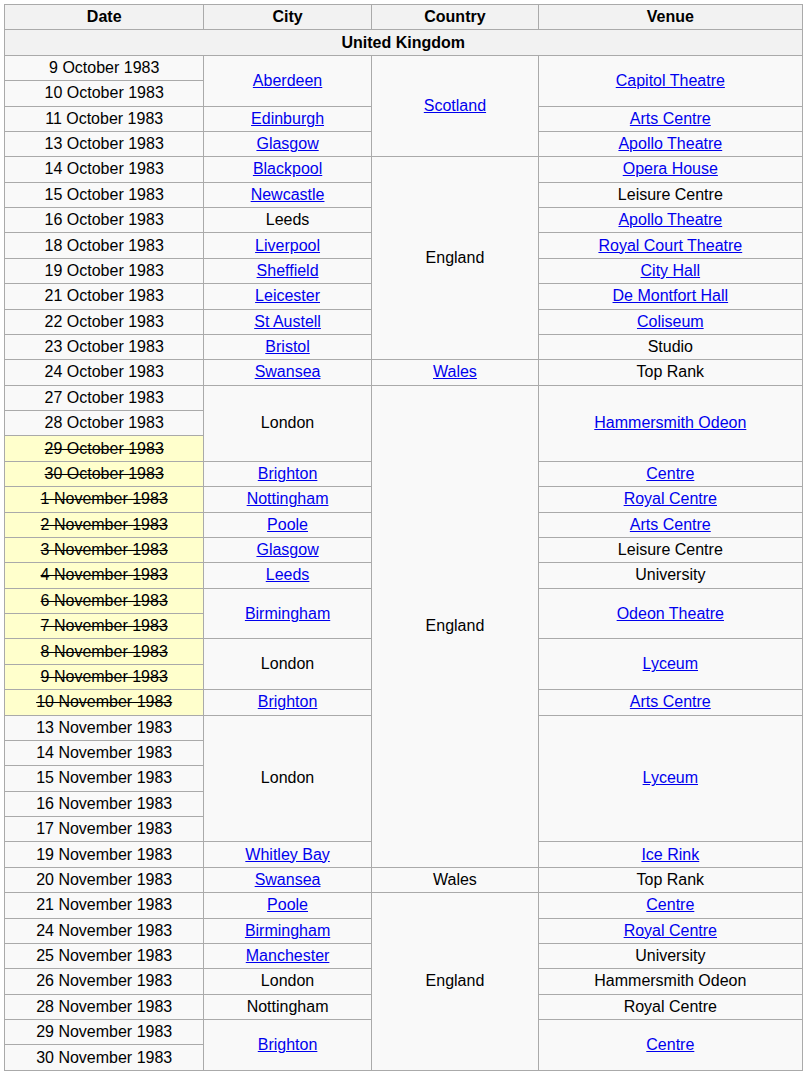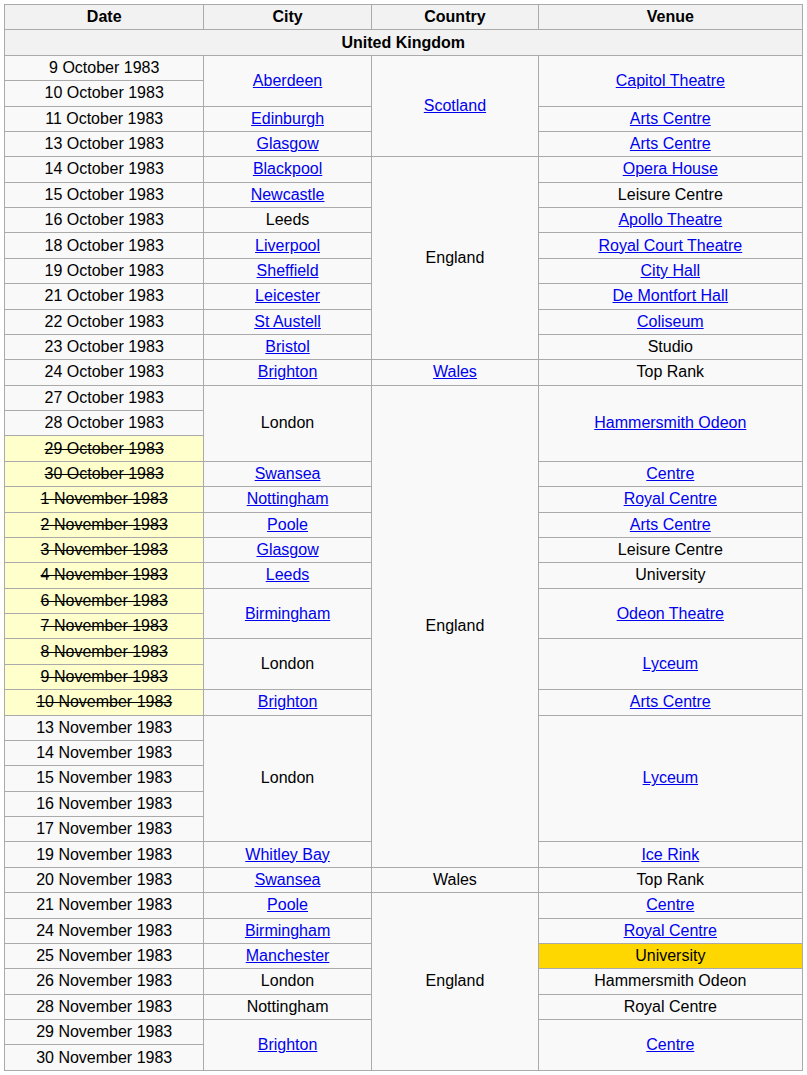13 October 1983 | Venue: Apollo Theatre -> Arts Centre
24 October 1983 | City: Swansea -> Brighton
30 October 1983 | City: Brighton -> Swansea
25 November 1983 | Venue: no background -> gold background
